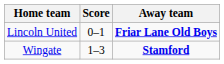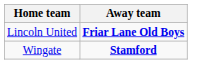- column: Score | 0–1 | 1–3
